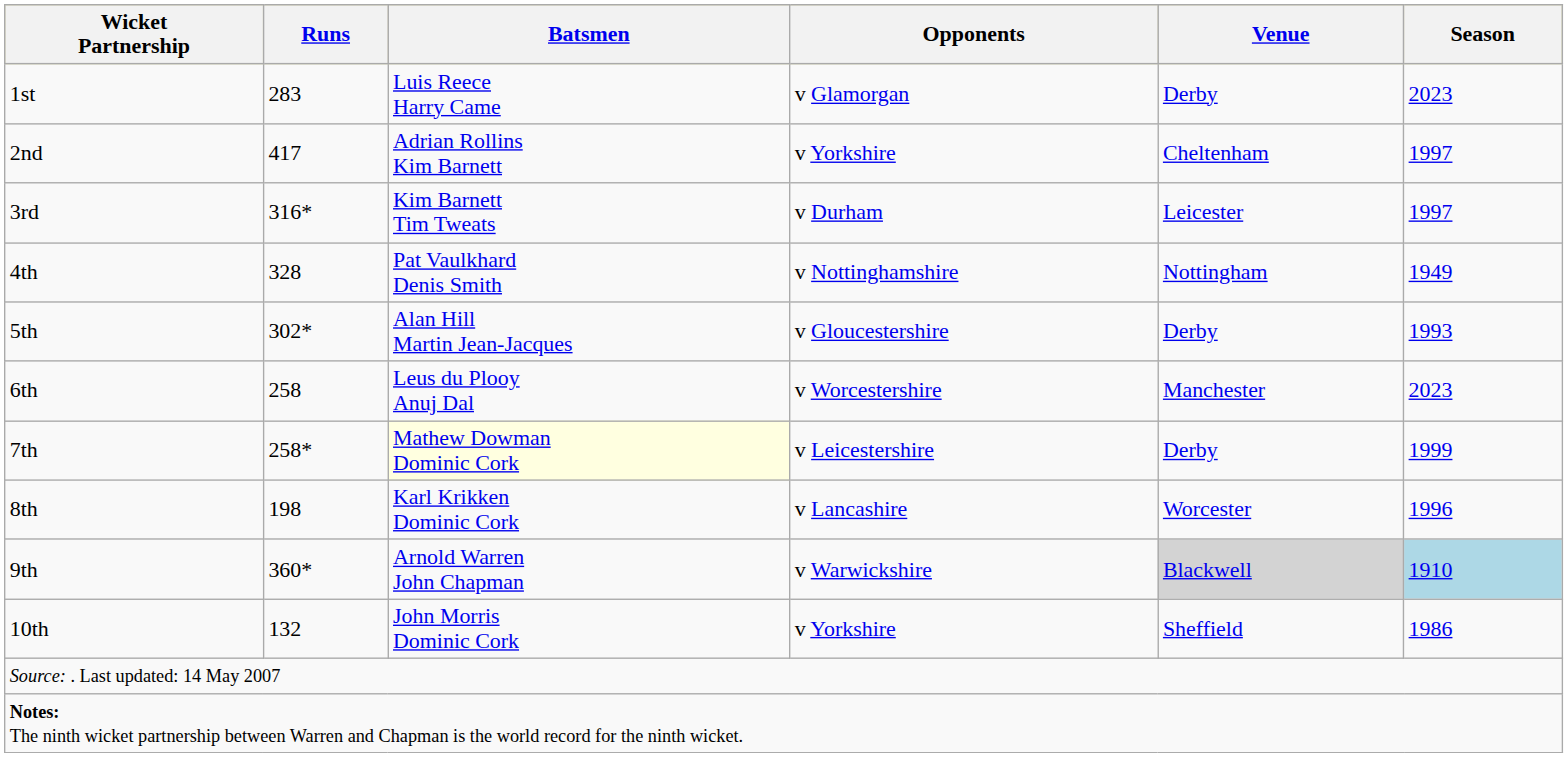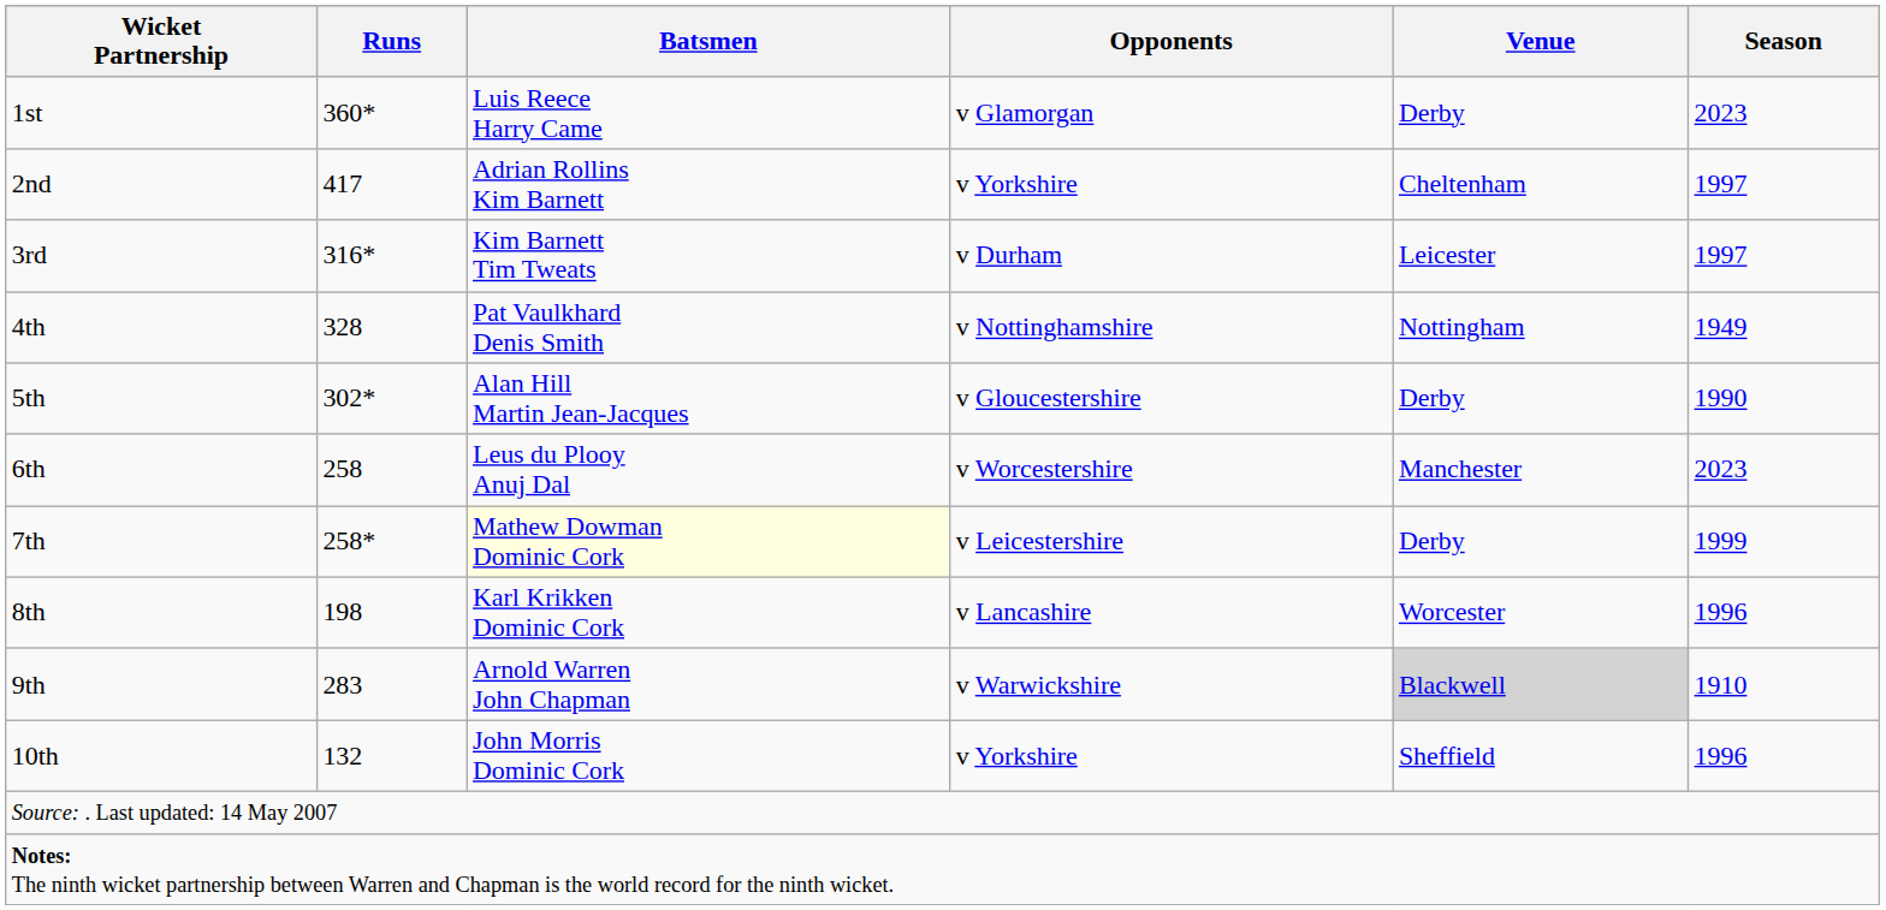1st | Runs: 283 -> 360*
5th | Season: 1993 -> 1990
9th | Runs: 360* -> 283
9th | Season: lightblue background -> no background
10th | Season: 1986 -> 1996
